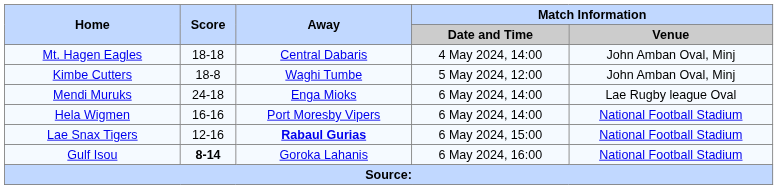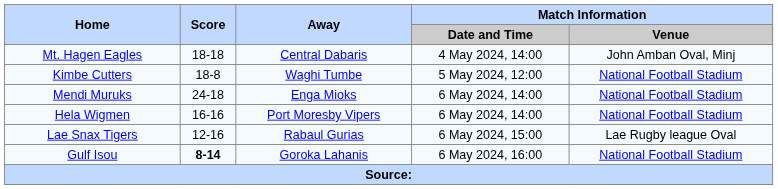Kimbe Cutters | Match Information / Venue: John Amban Oval, Minj -> National Football Stadium
Mendi Muruks | Match Information / Venue: Lae Rugby league Oval -> National Football Stadium
Lae Snax Tigers | Away: bold -> normal
Lae Snax Tigers | Match Information / Venue: National Football Stadium -> Lae Rugby league Oval
